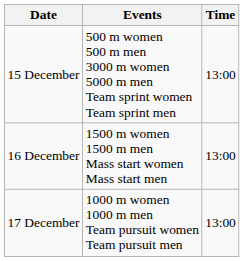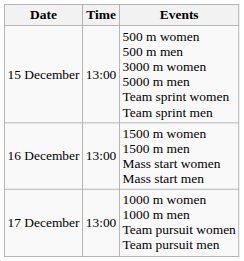columns swapped: Time <-> Events
